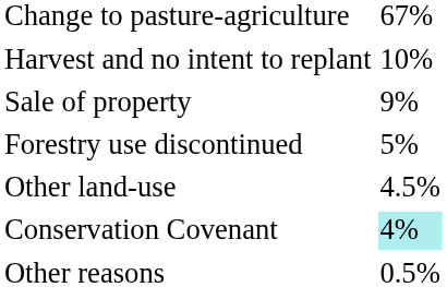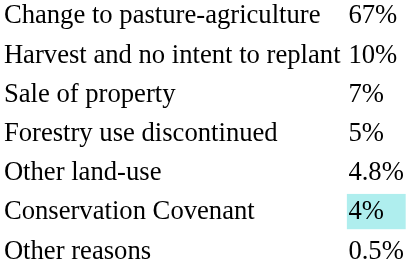Sale of property | column 2: 9% -> 7%
Other land-use | column 2: 4.5% -> 4.8%
